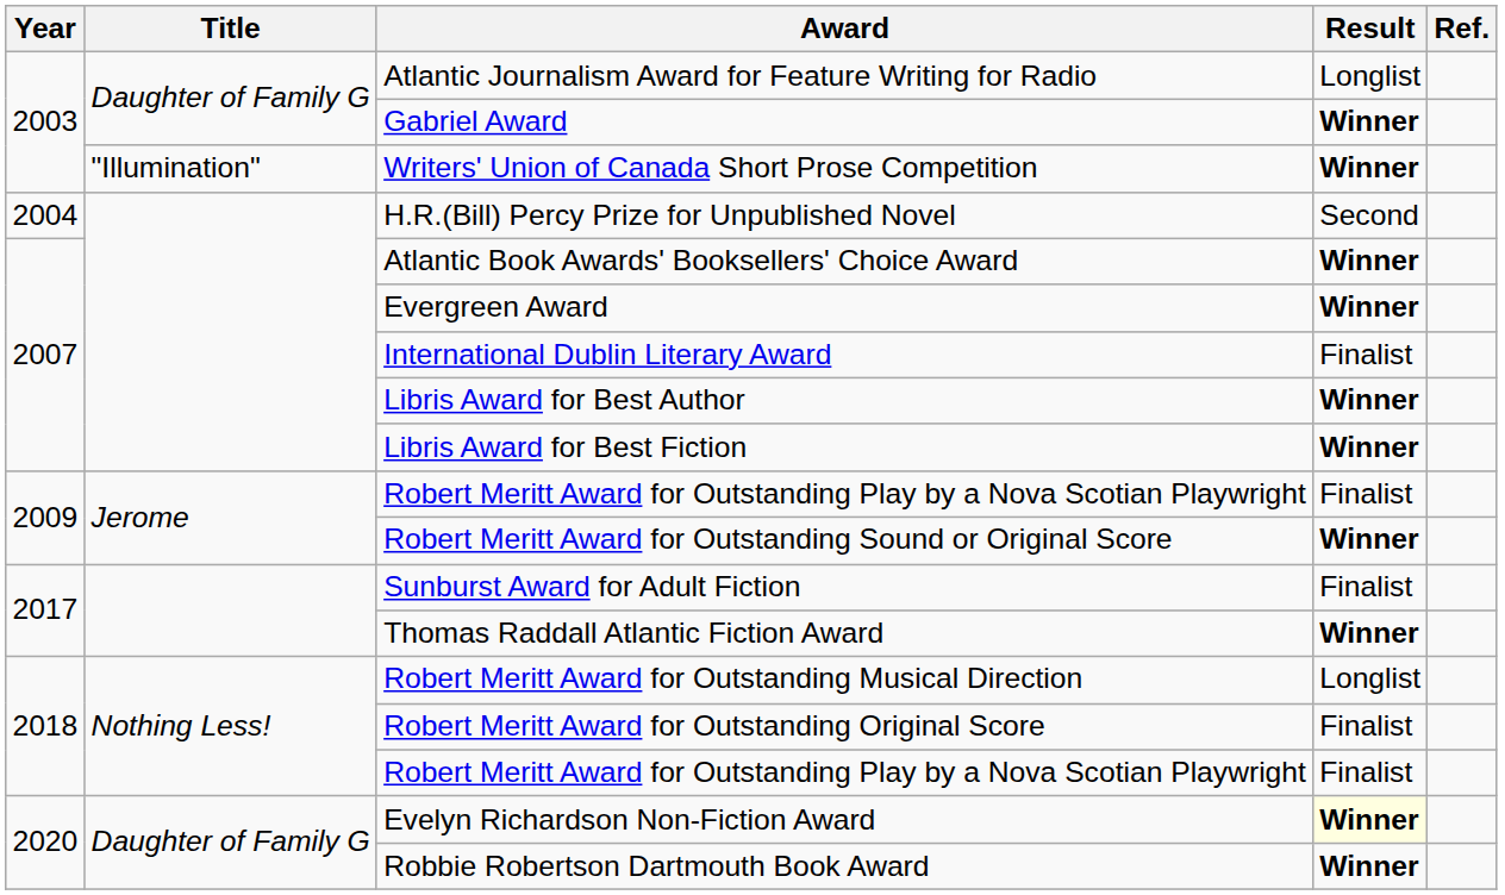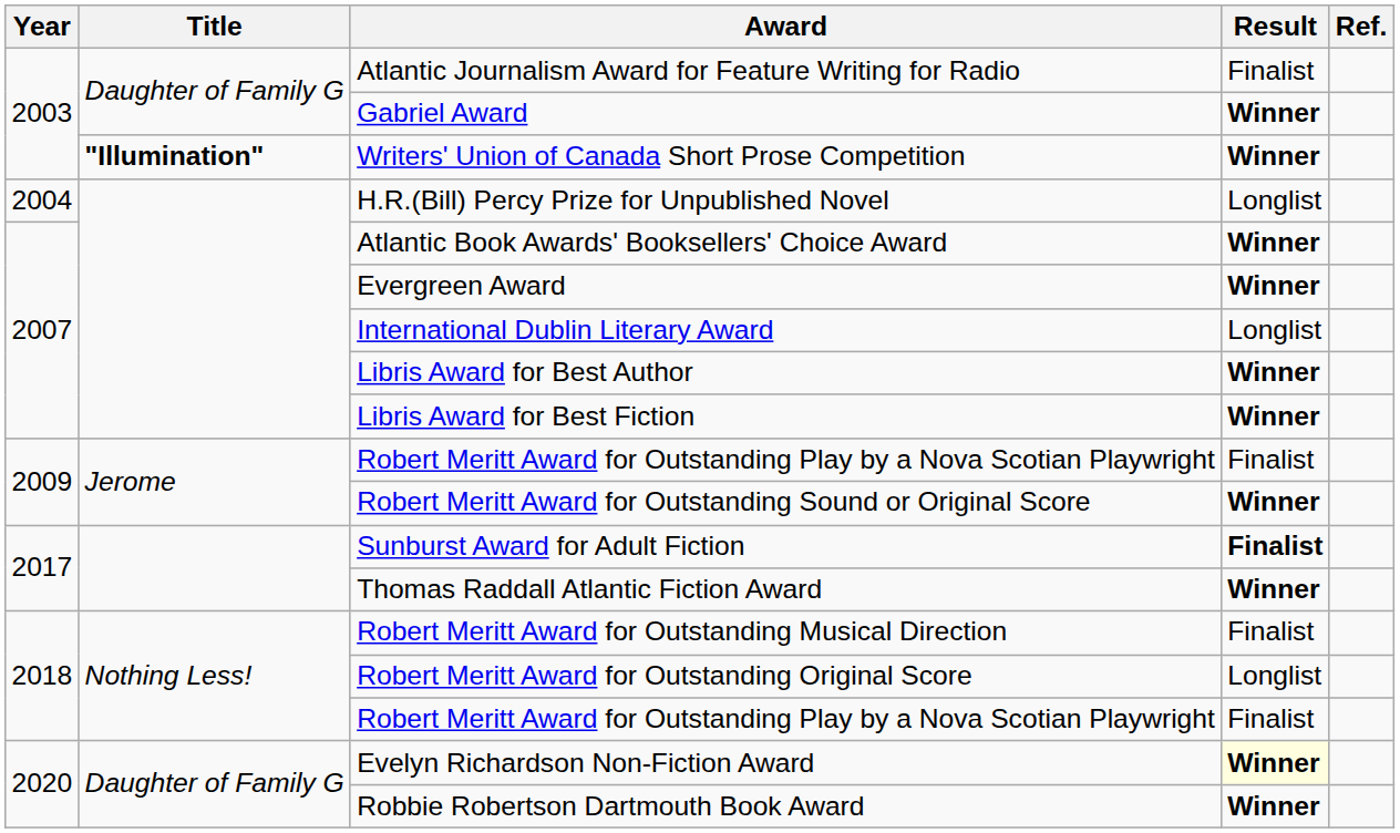Atlantic Journalism Award for Feature Writing for Radio | Result: Longlist -> Finalist
Writers' Union of Canada Short Prose Competition | Title: normal -> bold
H.R.(Bill) Percy Prize for Unpublished Novel | Result: Second -> Longlist
International Dublin Literary Award | Result: Finalist -> Longlist
Sunburst Award for Adult Fiction | Result: normal -> bold
Robert Meritt Award for Outstanding Musical Direction | Result: Longlist -> Finalist
Robert Meritt Award for Outstanding Original Score | Result: Finalist -> Longlist
